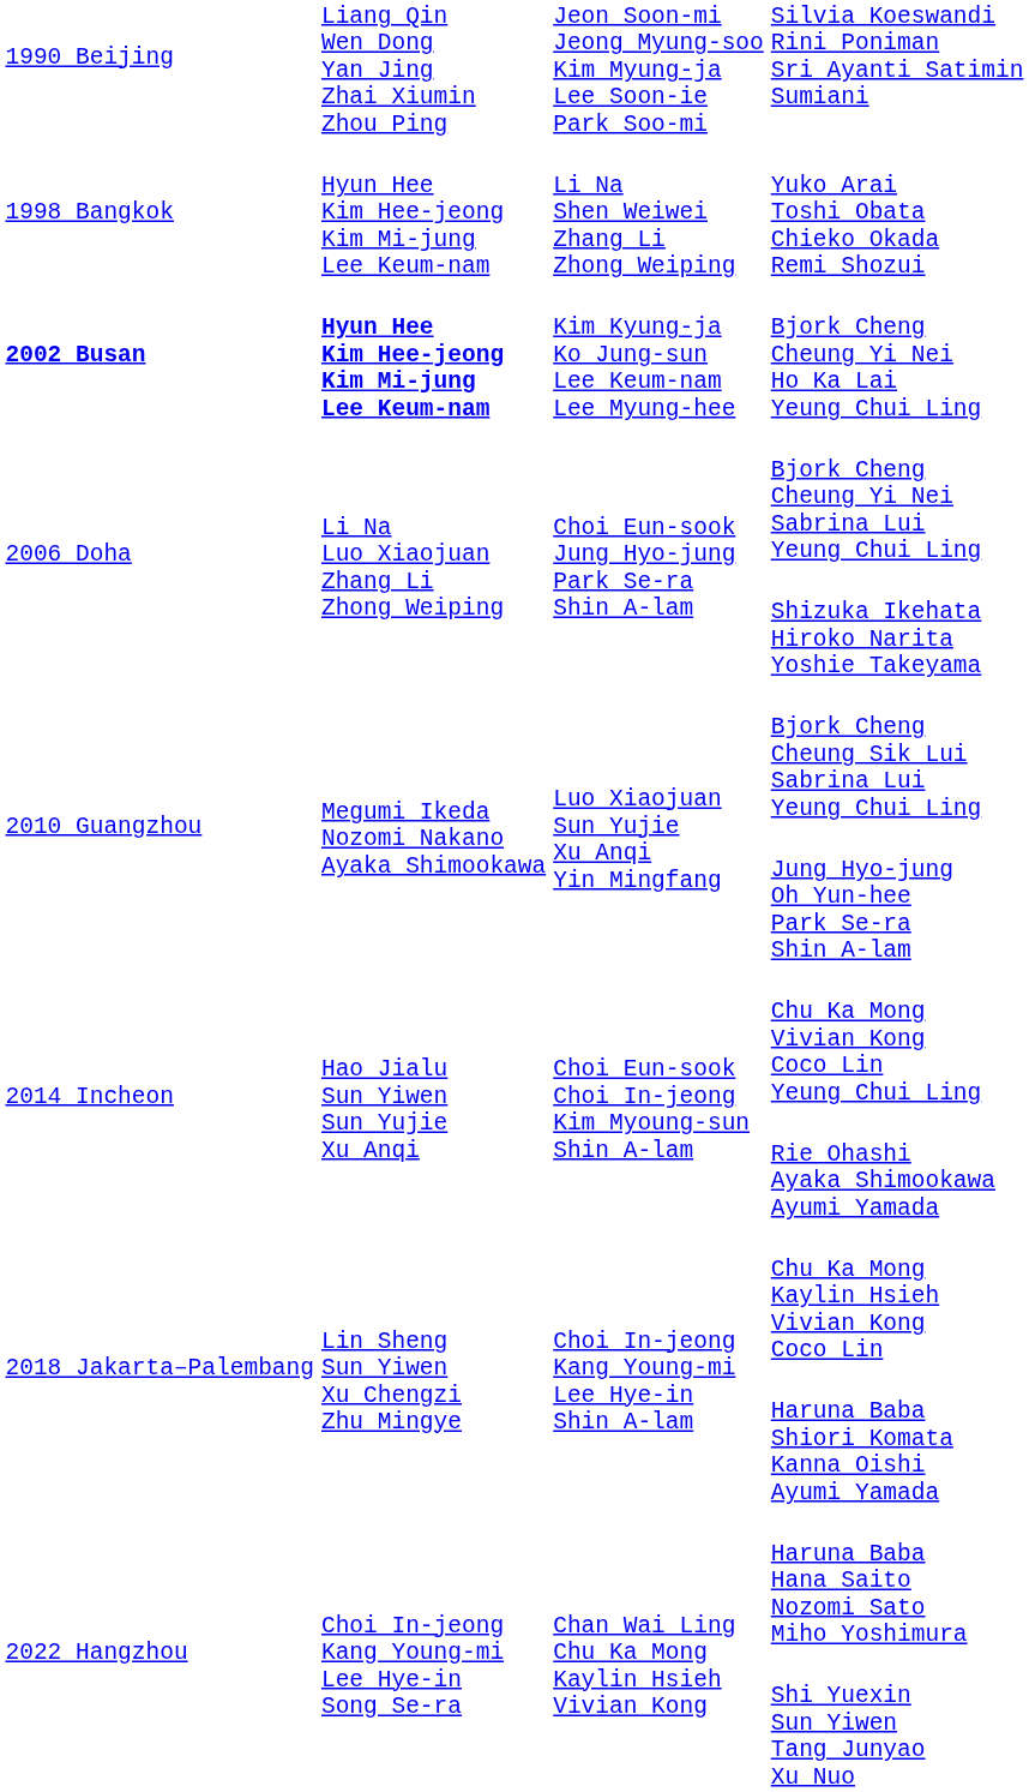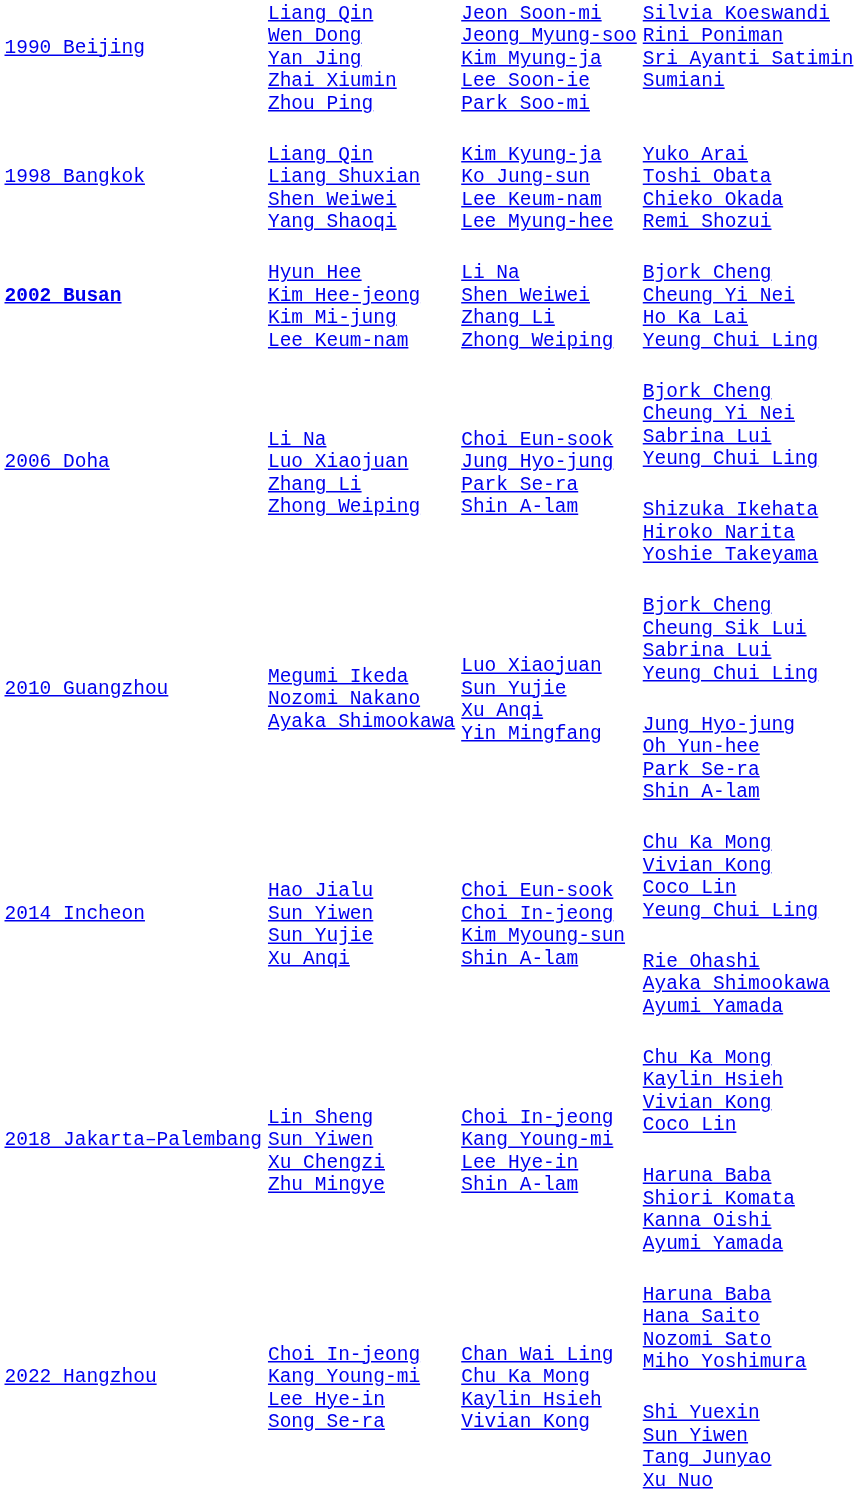Yuko Arai Toshi Obata Chieko Okada Remi Shozui | column 2: Hyun Hee Kim Hee-jeong Kim Mi-jung Lee Keum-nam -> Liang Qin Liang Shuxian Shen Weiwei Yang Shaoqi
Yuko Arai Toshi Obata Chieko Okada Remi Shozui | column 3: Li Na Shen Weiwei Zhang Li Zhong Weiping -> Kim Kyung-ja Ko Jung-sun Lee Keum-nam Lee Myung-hee
Bjork Cheng Cheung Yi Nei Ho Ka Lai Yeung Chui Ling | column 2: bold -> normal
Bjork Cheng Cheung Yi Nei Ho Ka Lai Yeung Chui Ling | column 3: Kim Kyung-ja Ko Jung-sun Lee Keum-nam Lee Myung-hee -> Li Na Shen Weiwei Zhang Li Zhong Weiping
